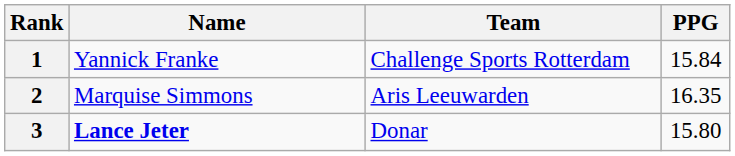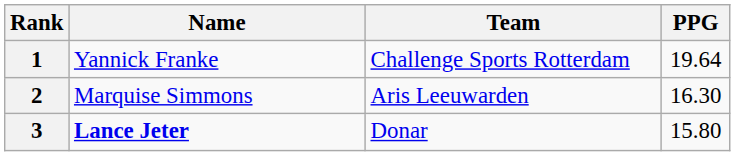1 | PPG: 15.84 -> 19.64
2 | PPG: 16.35 -> 16.30
